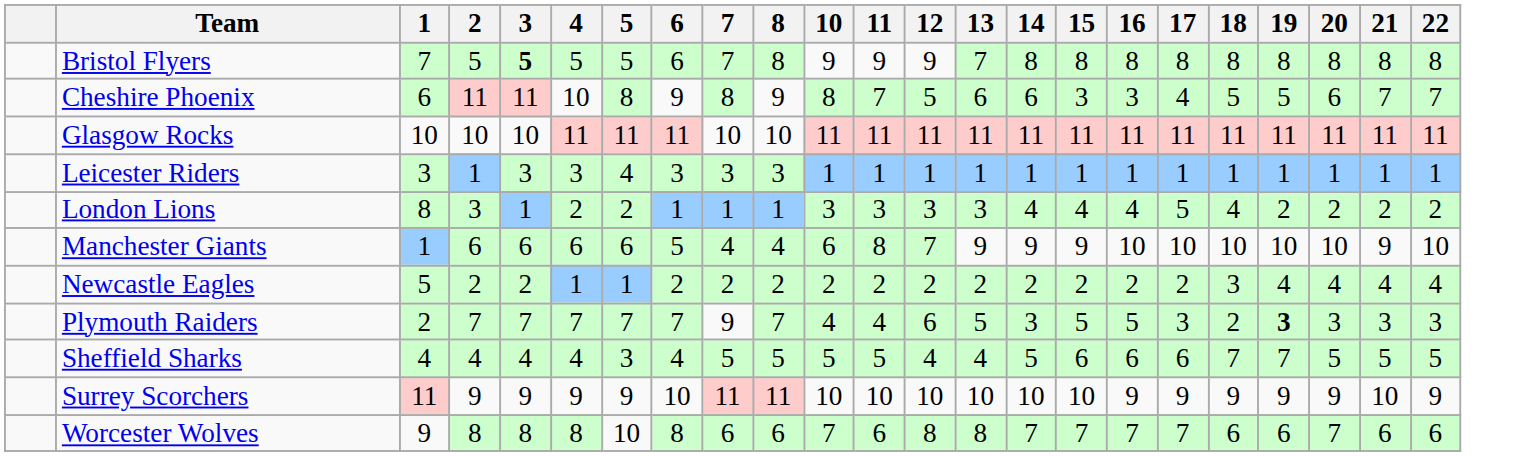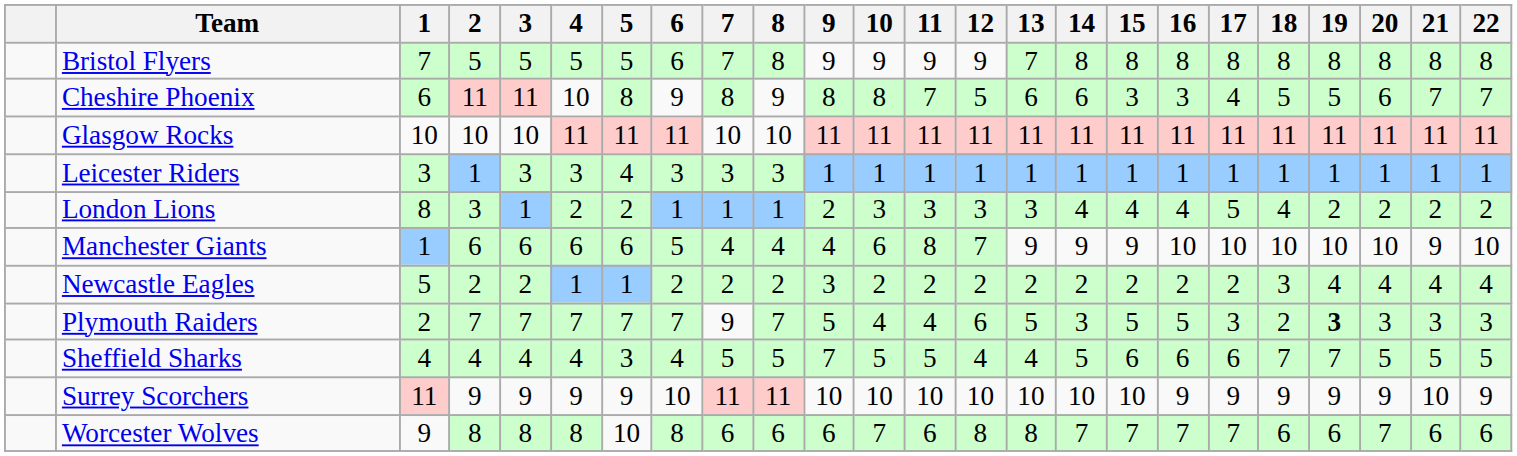+ column: 9 | 9 | 8 | 11 | 1 | 2 | 4 | 3 | 5 | 7 | 10 | 6
Bristol Flyers | 3: bold -> normal
